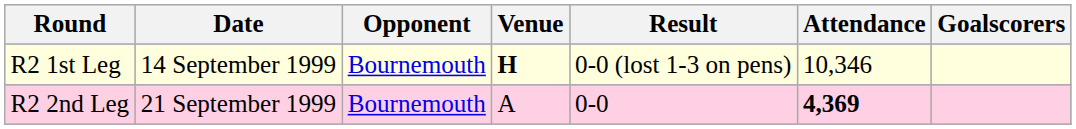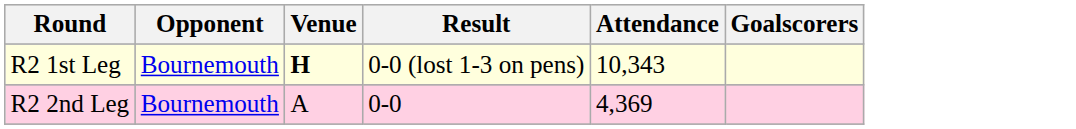- column: Date | 14 September 1999 | 21 September 1999
R2 1st Leg | Attendance: 10,346 -> 10,343
R2 2nd Leg | Attendance: bold -> normal
